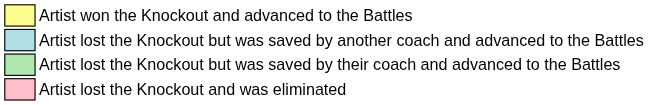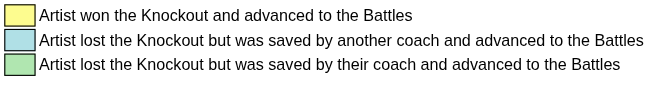- row: Artist lost the Knockout and was eliminated
